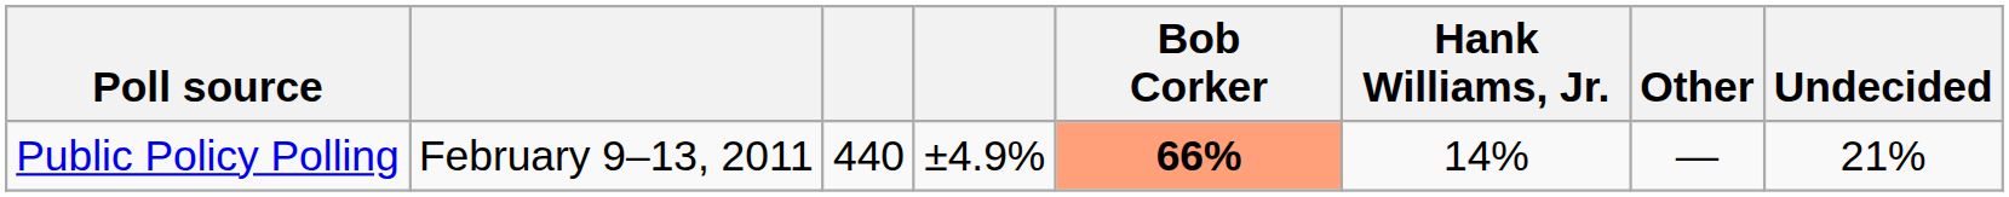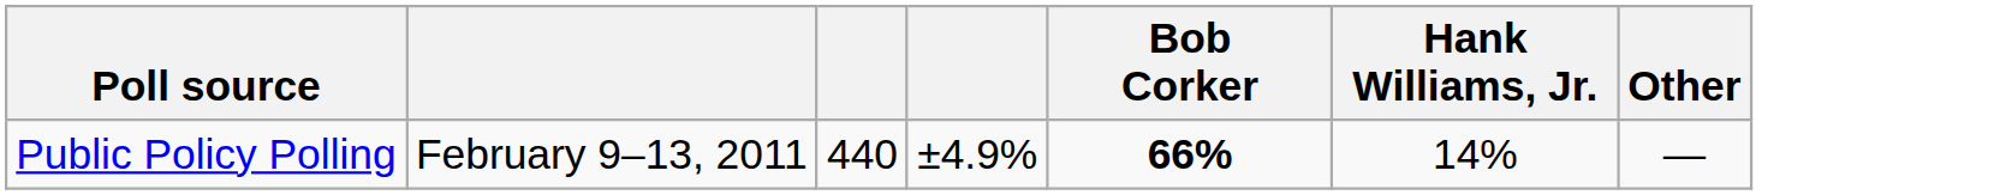- column: Undecided | 21%
Public Policy Polling | Bob Corker: lightsalmon background -> no background
